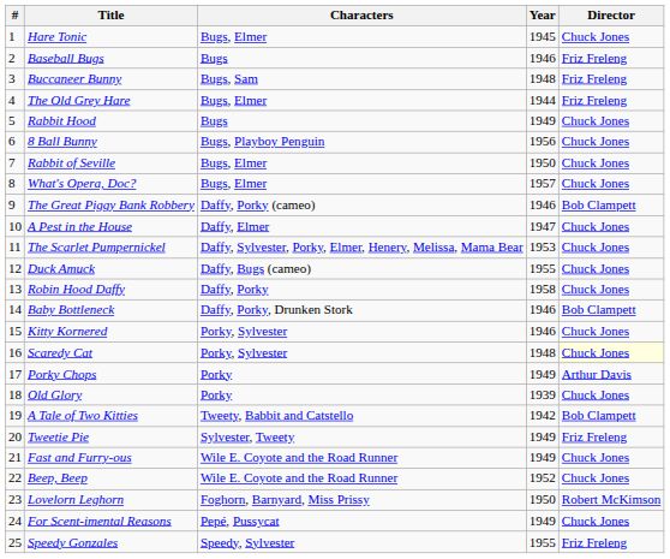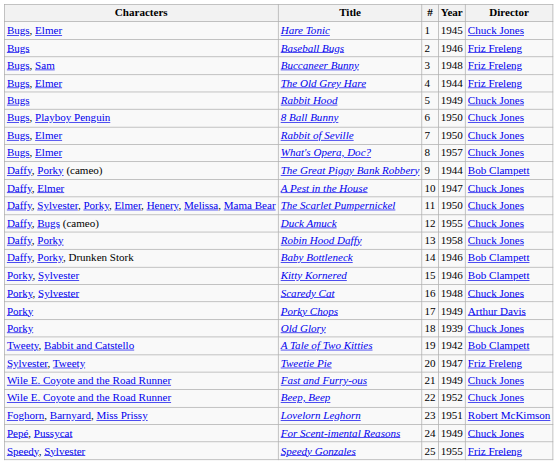columns swapped: # <-> Characters
8 Ball Bunny | Year: 1956 -> 1950
The Great Piggy Bank Robbery | Year: 1946 -> 1944
The Scarlet Pumpernickel | Year: 1953 -> 1950
Kitty Kornered | Director: Chuck Jones -> Bob Clampett
Scaredy Cat | Director: lightyellow background -> no background
Tweetie Pie | Year: 1949 -> 1947
Lovelorn Leghorn | Year: 1950 -> 1951
